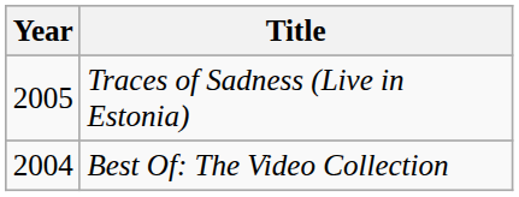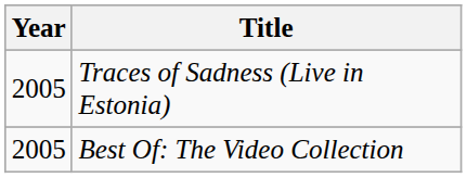Best Of: The Video Collection | Year: 2004 -> 2005
